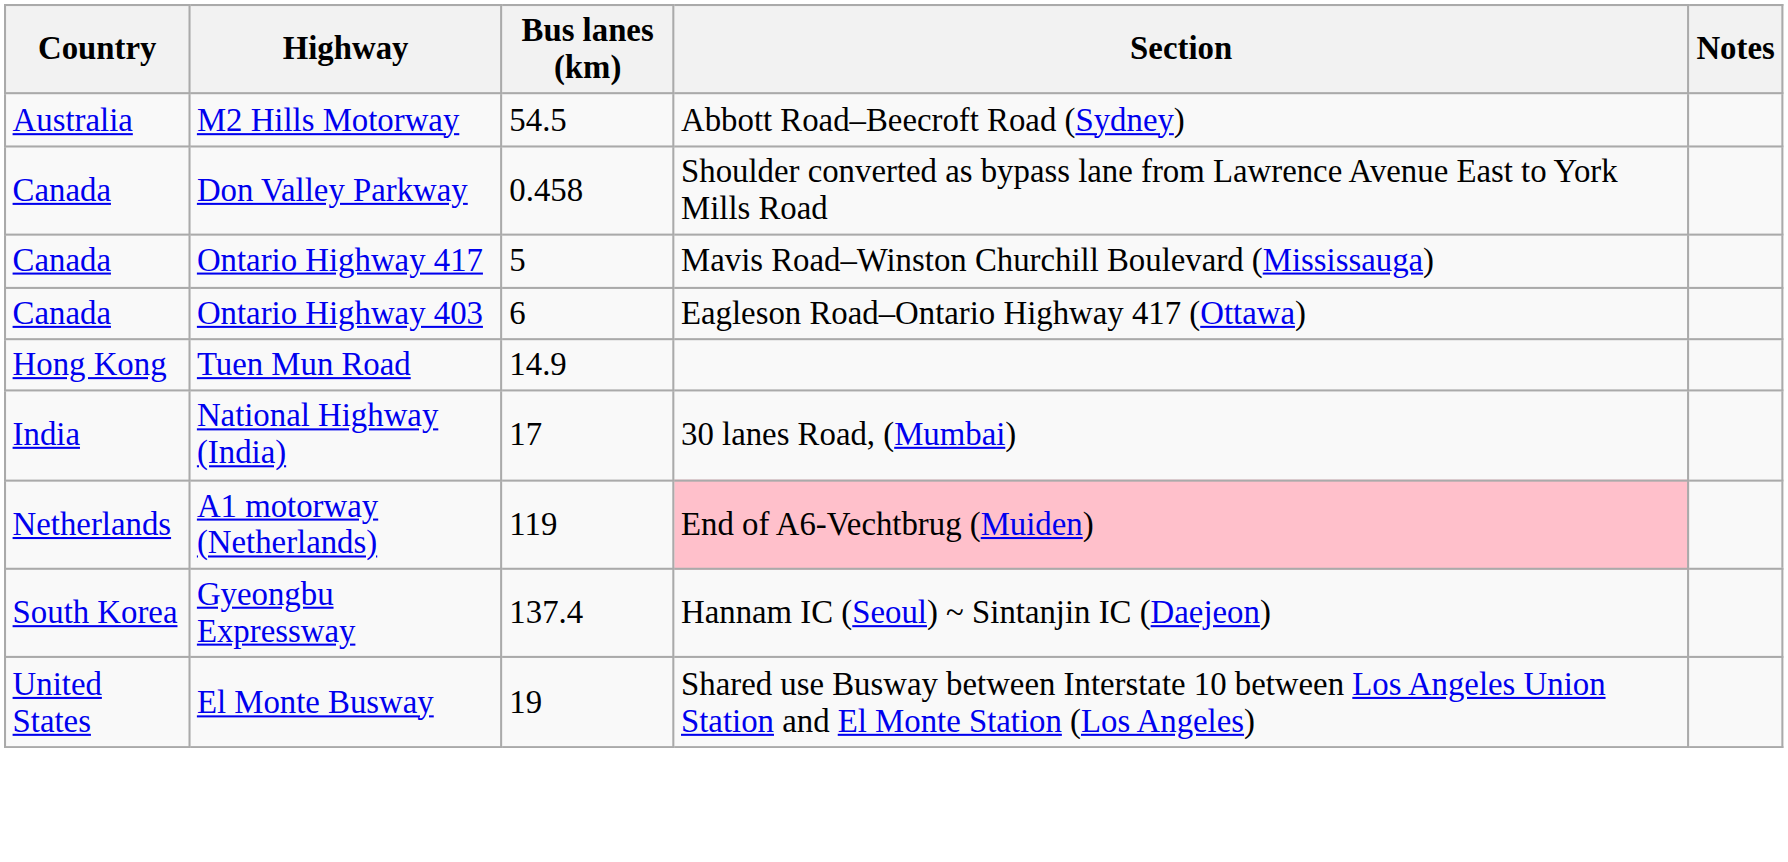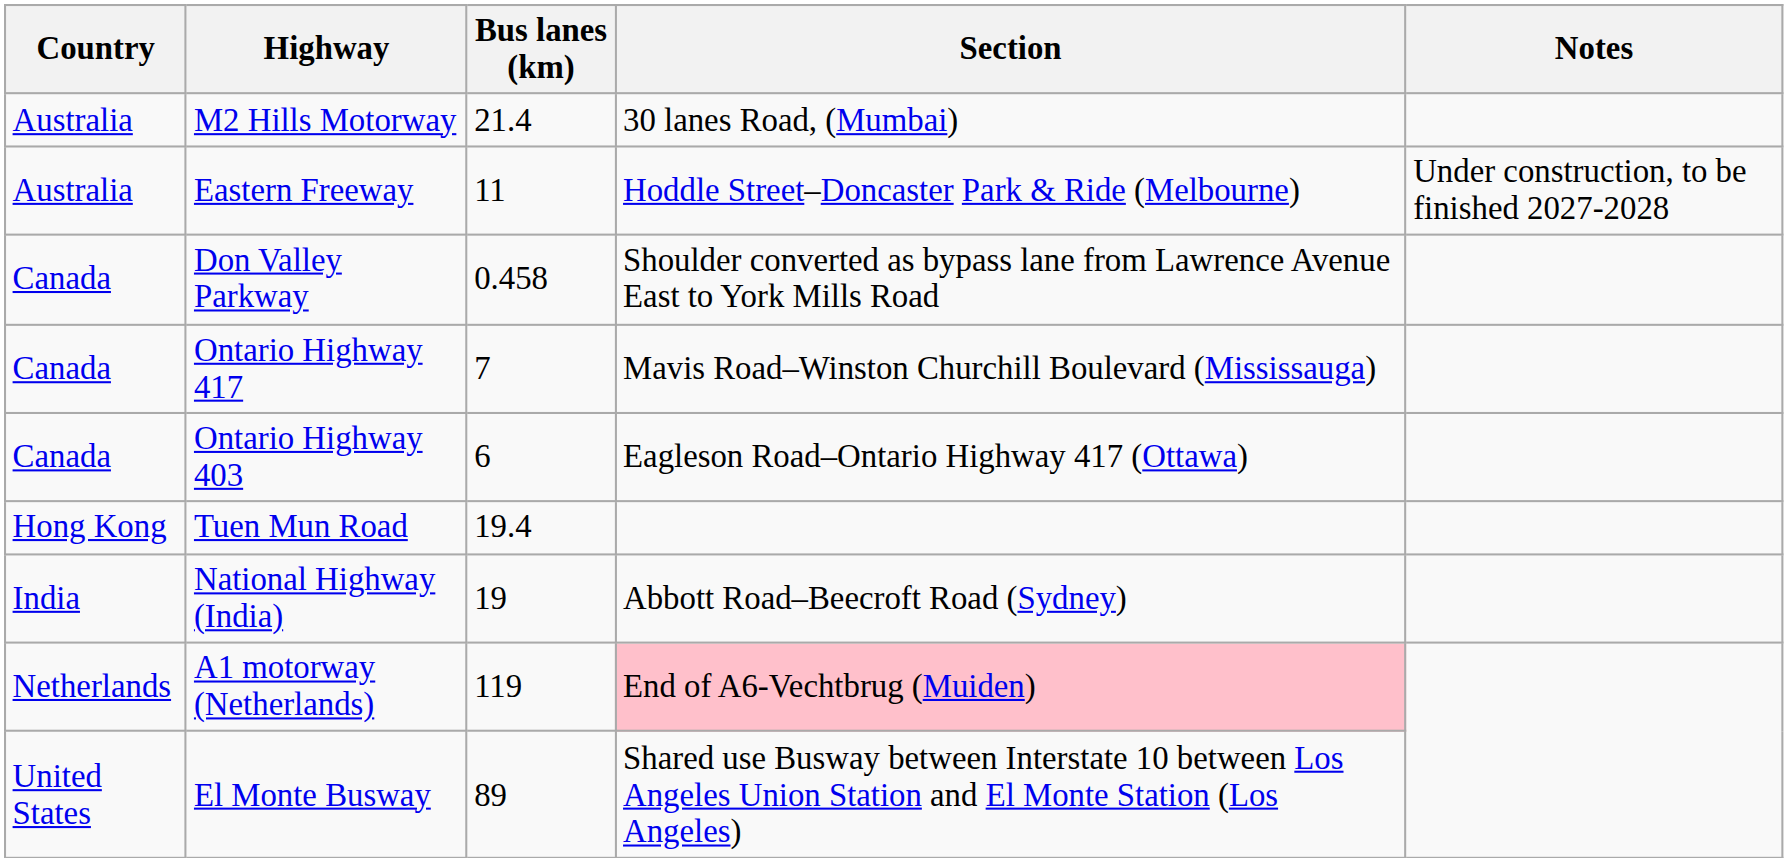M2 Hills Motorway | Bus lanes (km): 54.5 -> 21.4
M2 Hills Motorway | Section: Abbott Road–Beecroft Road (Sydney) -> 30 lanes Road, (Mumbai)
+ row: Australia | Eastern Freeway | 11 | Hoddle Street–Doncaster Park & Ride (Melbourne) | Under construction, to be finished 2027-2028
Ontario Highway 417 | Bus lanes (km): 5 -> 7
Tuen Mun Road | Bus lanes (km): 14.9 -> 19.4
National Highway (India) | Bus lanes (km): 17 -> 19
National Highway (India) | Section: 30 lanes Road, (Mumbai) -> Abbott Road–Beecroft Road (Sydney)
- row: South Korea | Gyeongbu Expressway | 137.4 | Hannam IC (Seoul) ~ Sintanjin IC (Daejeon)
El Monte Busway | Bus lanes (km): 19 -> 89
